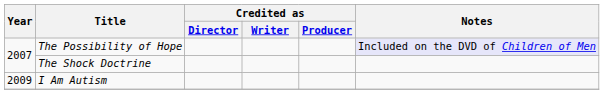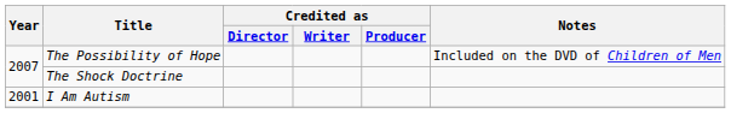The Possibility of Hope | Notes: lavender background -> no background
I Am Autism | Year: 2009 -> 2001
